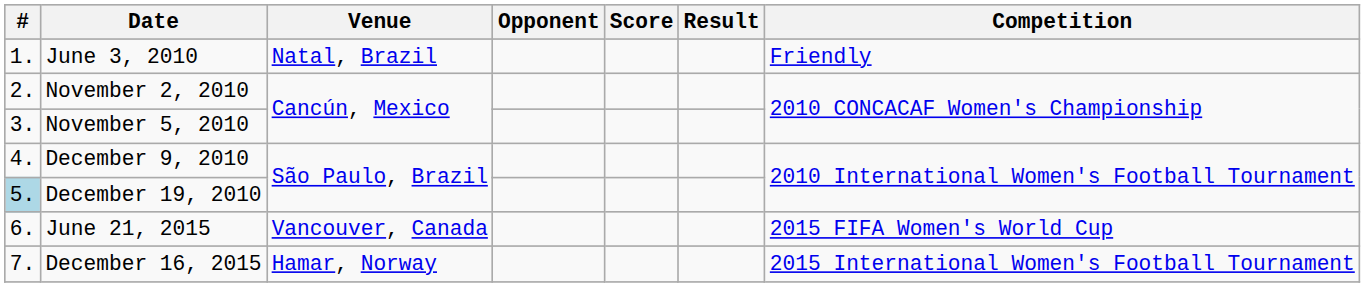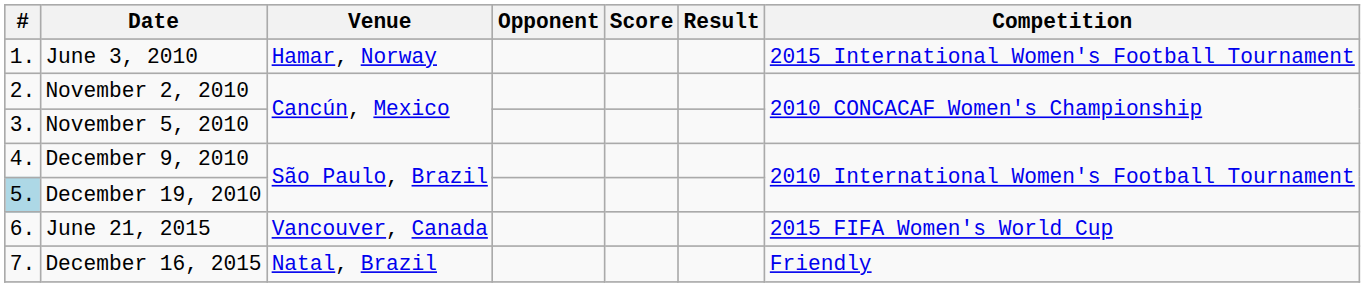June 3, 2010 | Venue: Natal, Brazil -> Hamar, Norway
June 3, 2010 | Competition: Friendly -> 2015 International Women's Football Tournament
December 16, 2015 | Venue: Hamar, Norway -> Natal, Brazil
December 16, 2015 | Competition: 2015 International Women's Football Tournament -> Friendly
